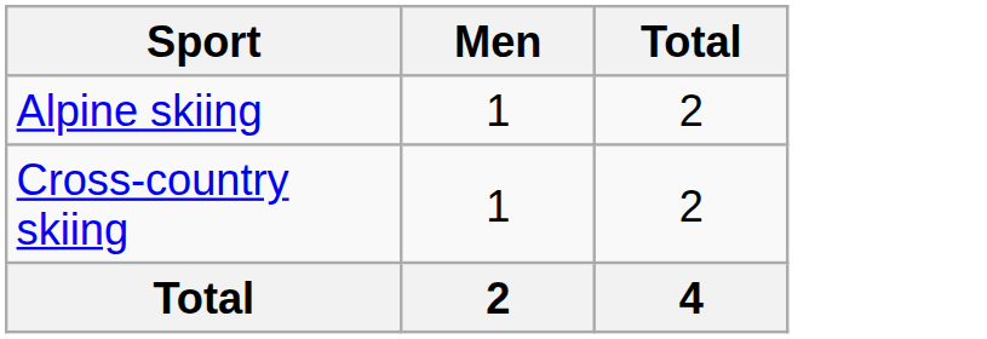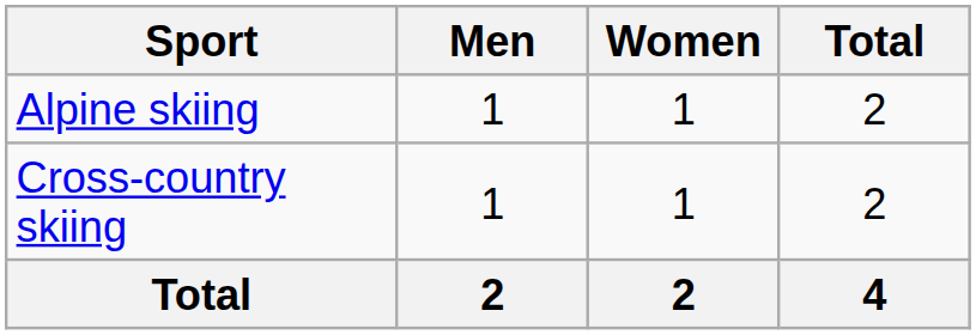+ column: Women | 1 | 1 | 2
